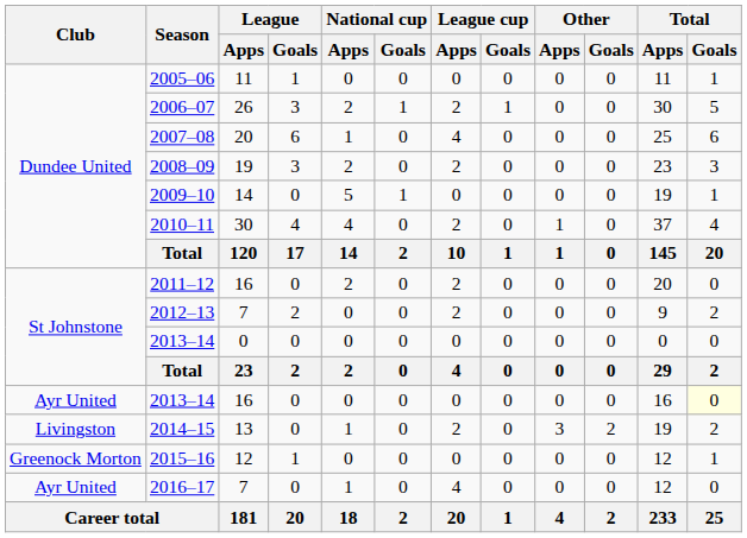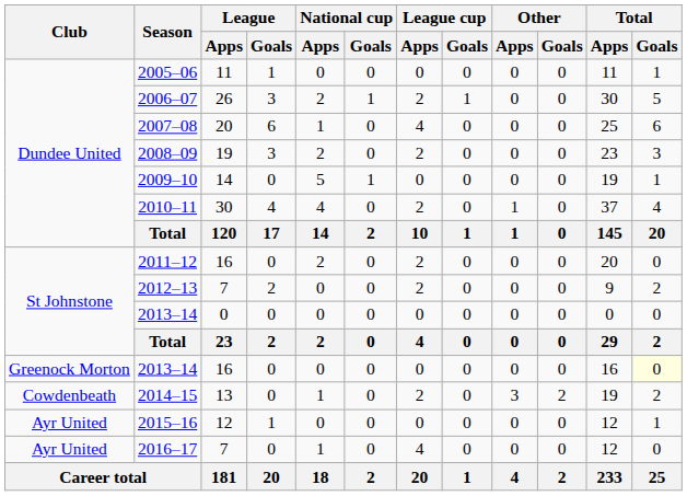2013–14 / 16 | Club: Ayr United -> Greenock Morton
2014–15 | Club: Livingston -> Cowdenbeath
2015–16 | Club: Greenock Morton -> Ayr United
